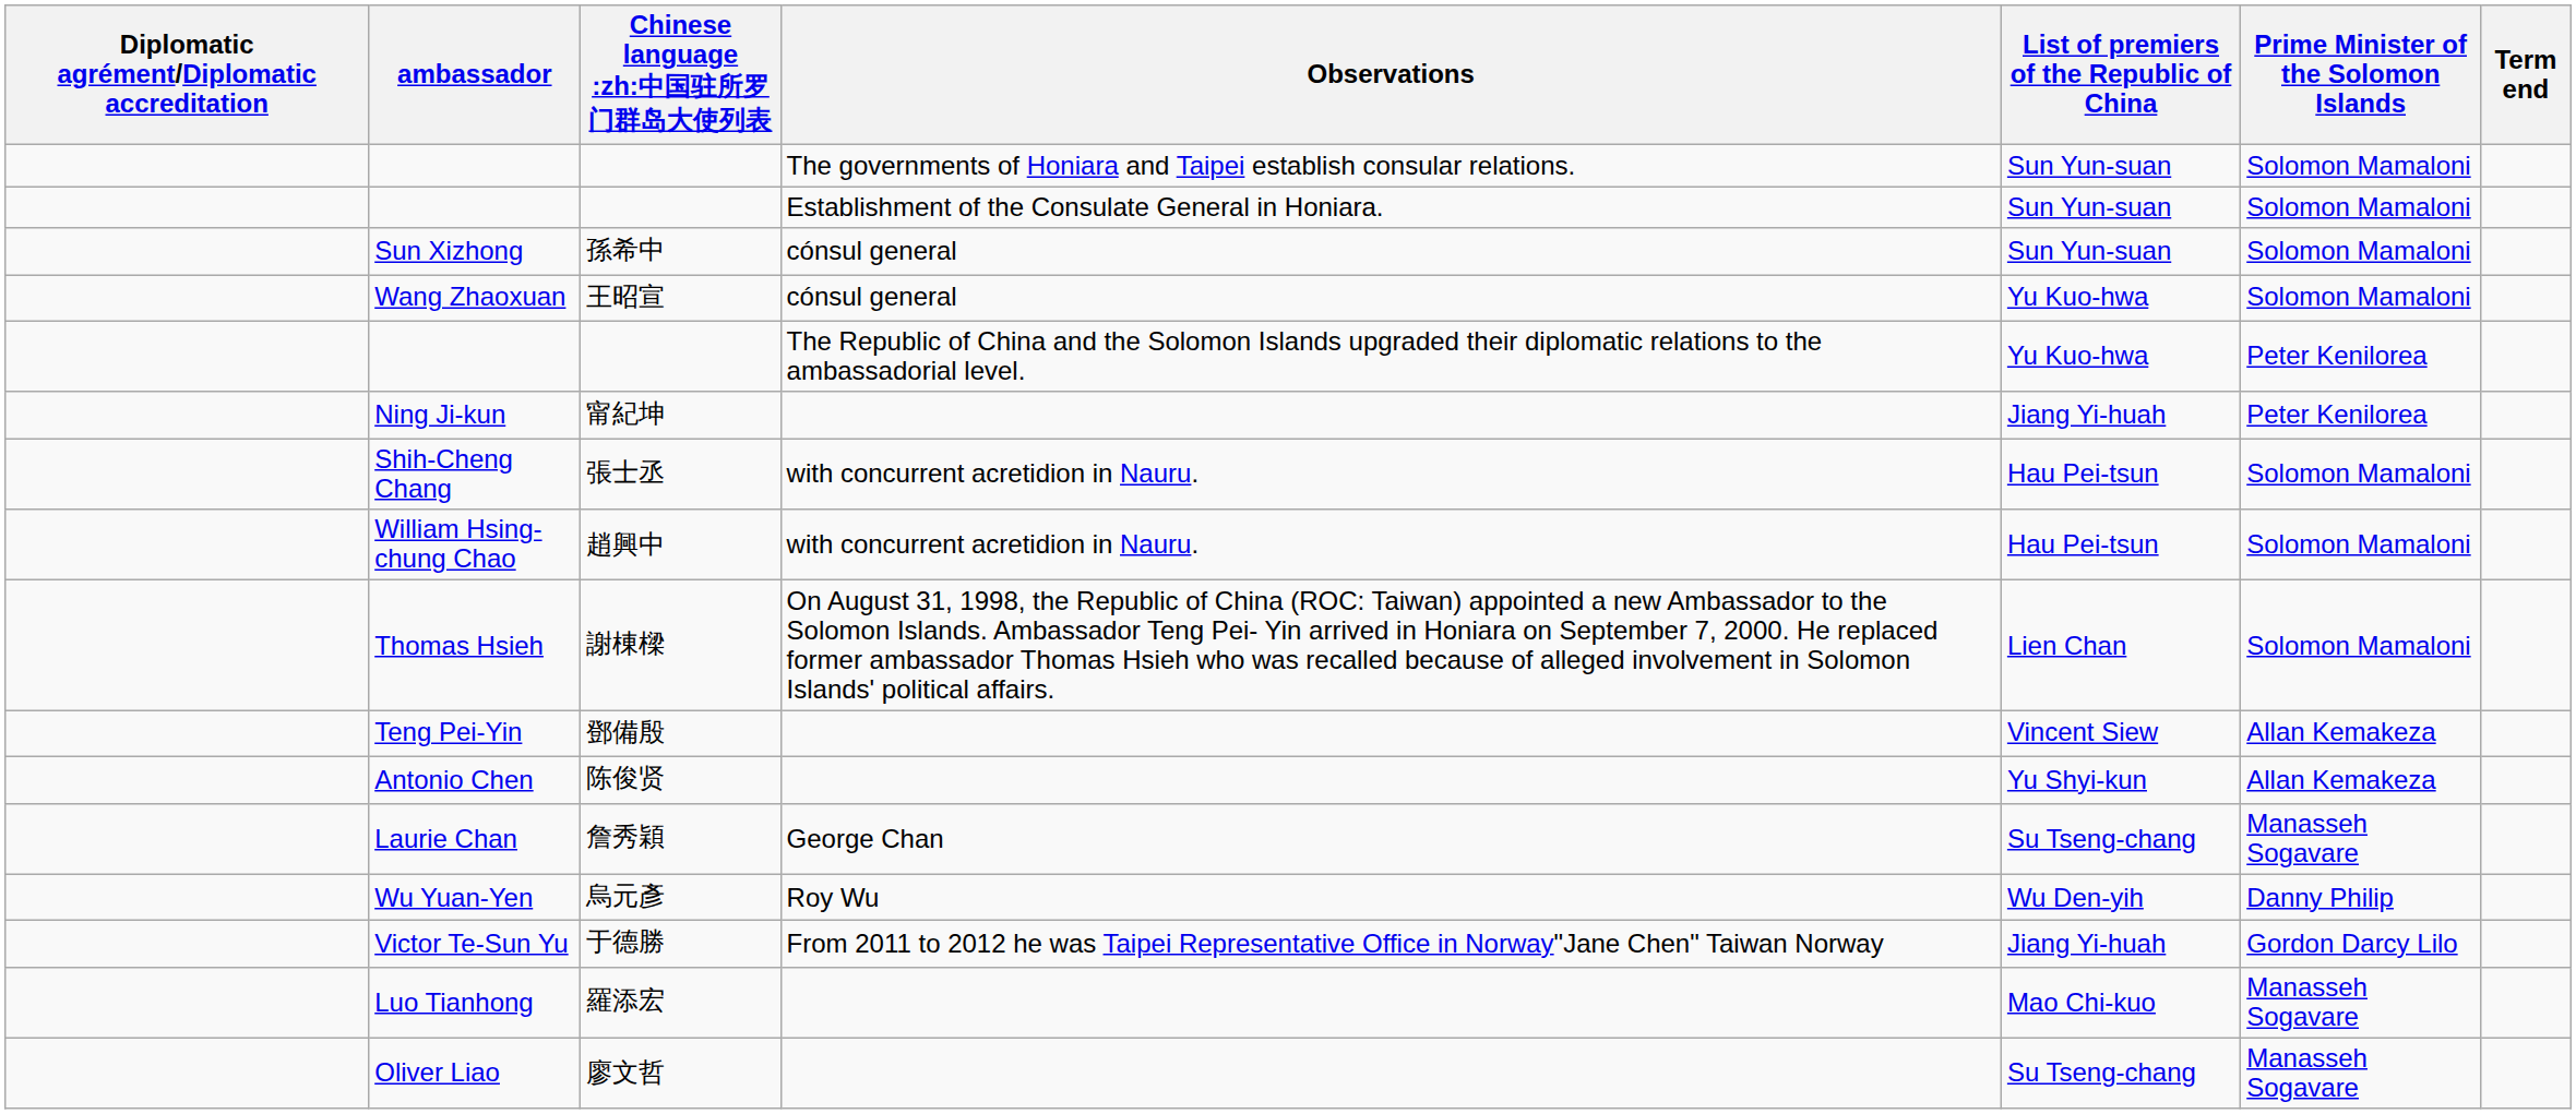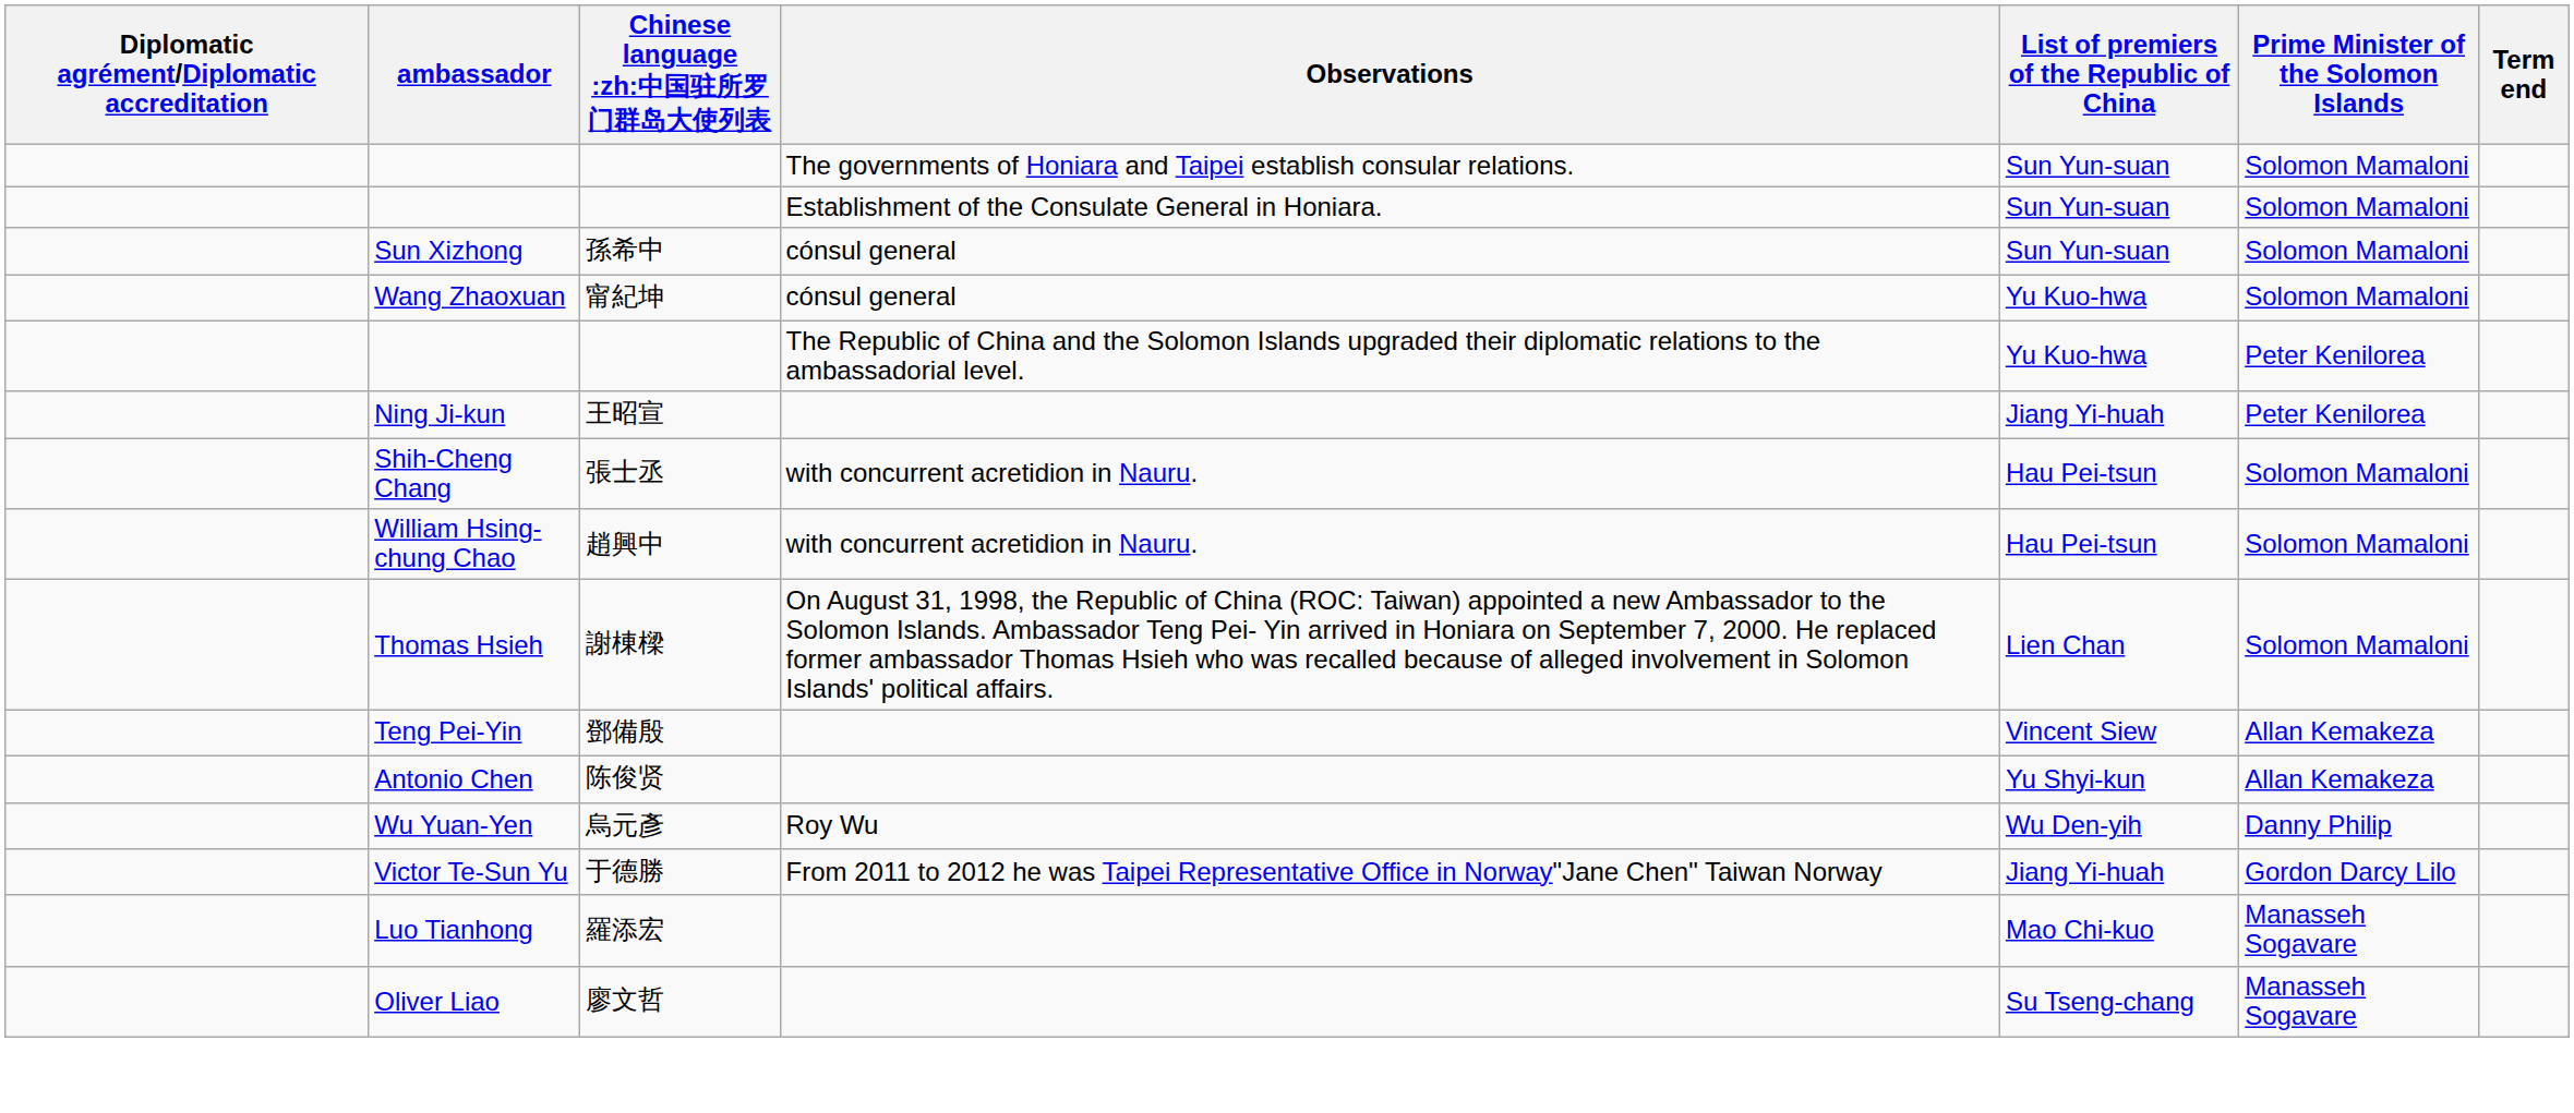Wang Zhaoxuan | Chinese language :zh:中国驻所罗门群岛大使列表: 王昭宣 -> 甯紀坤
Ning Ji-kun | Chinese language :zh:中国驻所罗门群岛大使列表: 甯紀坤 -> 王昭宣
- row: Laurie Chan | 詹秀穎 | George Chan | Su Tseng-chang | Manasseh Sogavare
